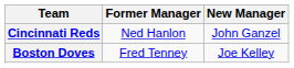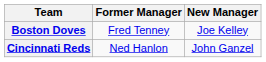rows swapped: Boston Doves <-> Cincinnati Reds
